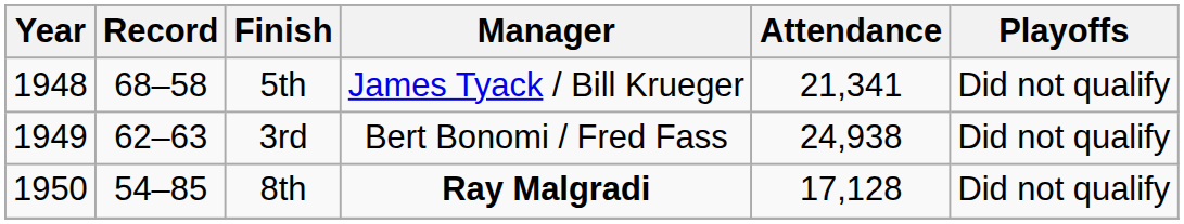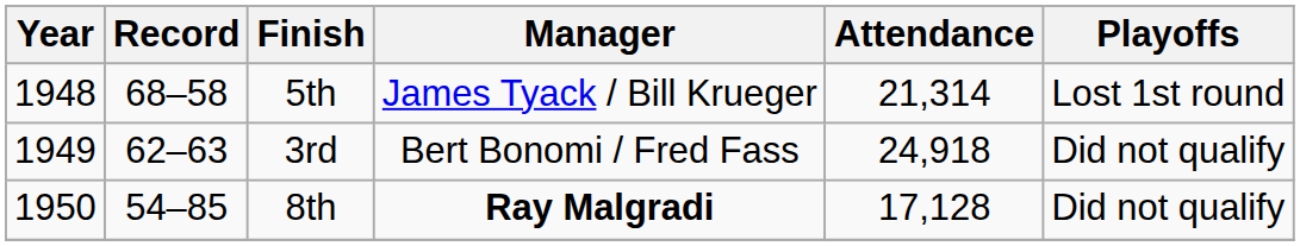5th | Attendance: 21,341 -> 21,314
5th | Playoffs: Did not qualify -> Lost 1st round
3rd | Attendance: 24,938 -> 24,918
